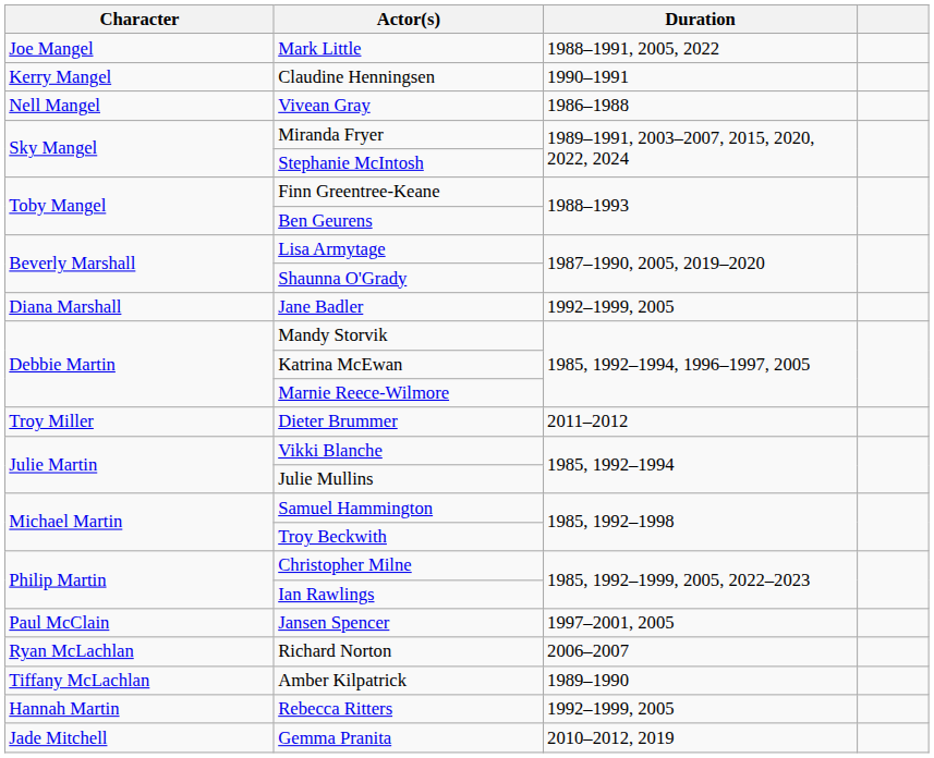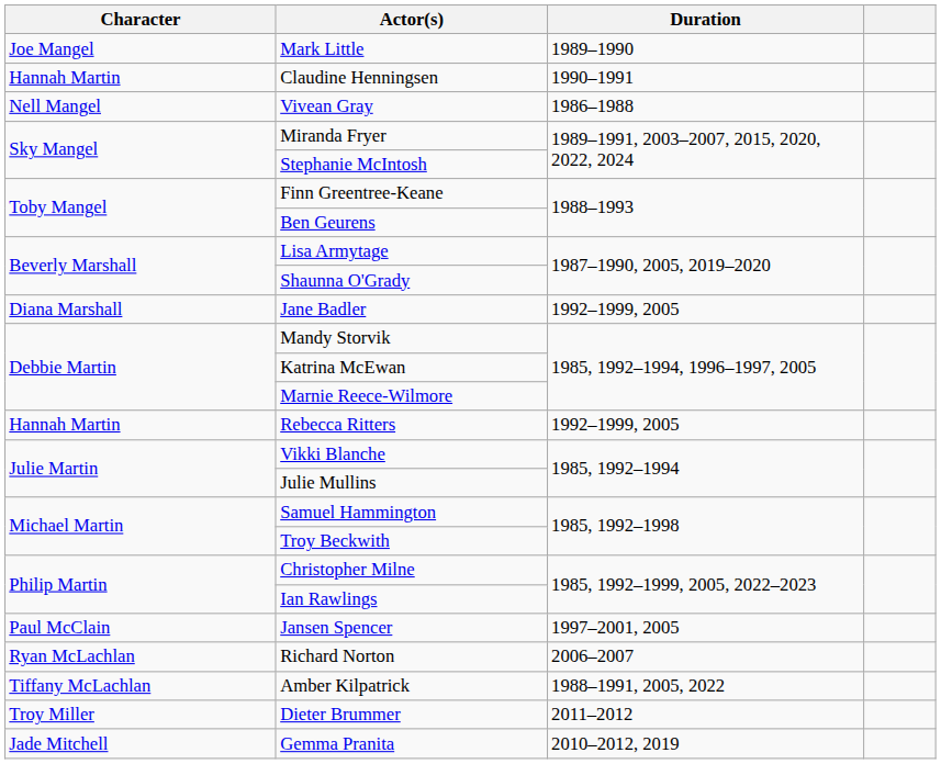Mark Little | Duration: 1988–1991, 2005, 2022 -> 1989–1990
Claudine Henningsen | Character: Kerry Mangel -> Hannah Martin
rows swapped: Rebecca Ritters <-> Dieter Brummer
Amber Kilpatrick | Duration: 1989–1990 -> 1988–1991, 2005, 2022
